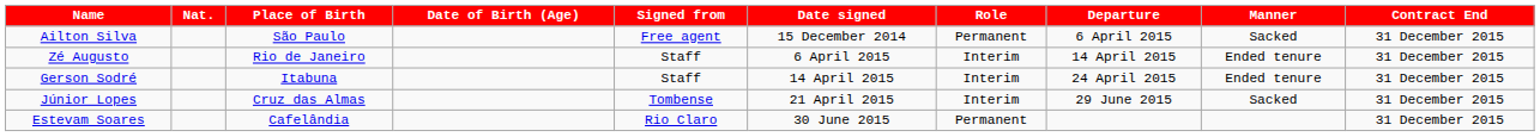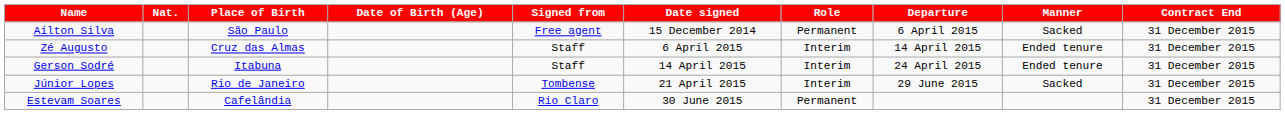Zé Augusto | Place of Birth: Rio de Janeiro -> Cruz das Almas
Júnior Lopes | Place of Birth: Cruz das Almas -> Rio de Janeiro
